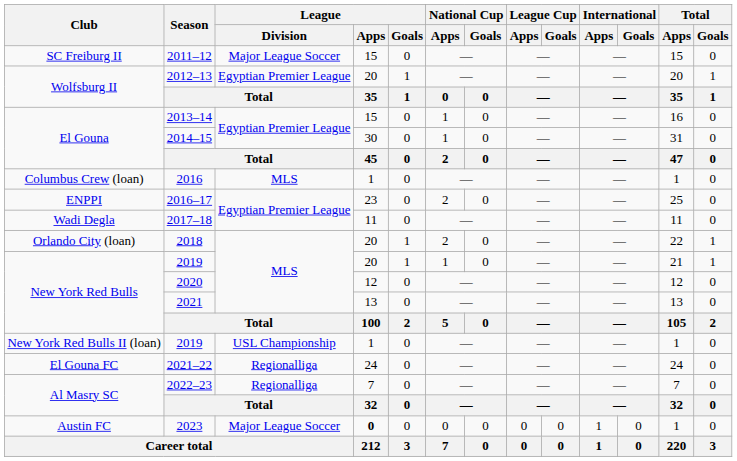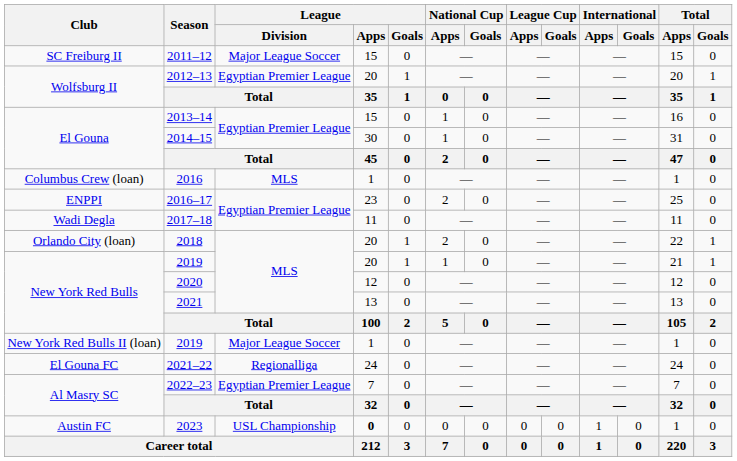New York Red Bulls II (loan) / 2019 | League / Division: USL Championship -> Major League Soccer
2022–23 | League / Division: Regionalliga -> Egyptian Premier League
2023 | League / Division: Major League Soccer -> USL Championship
